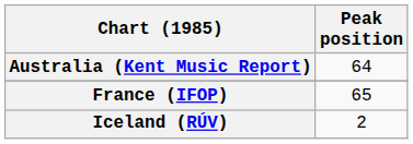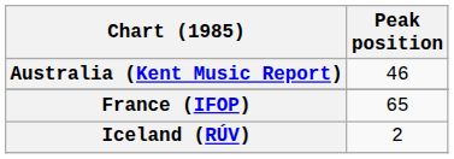Australia (Kent Music Report) | Peak position: 64 -> 46
